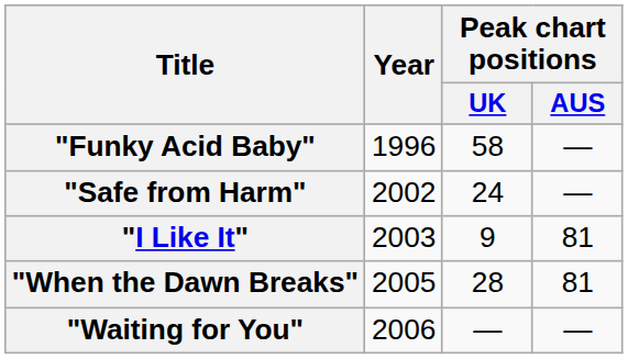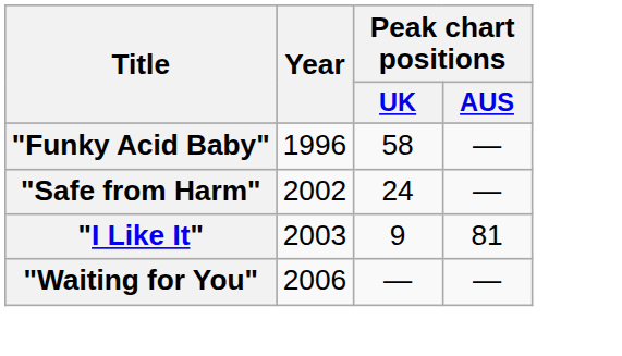- row: "When the Dawn Breaks" | 2005 | 28 | 81
